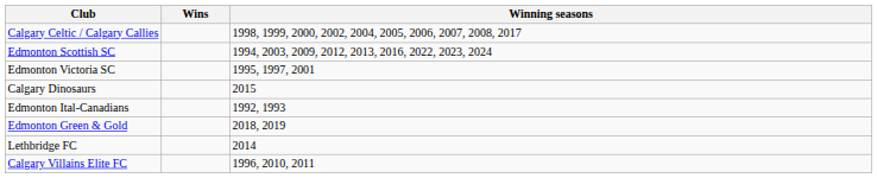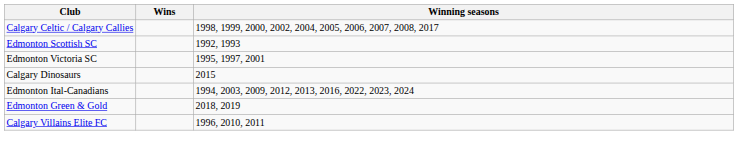Edmonton Scottish SC | Winning seasons: 1994, 2003, 2009, 2012, 2013, 2016, 2022, 2023, 2024 -> 1992, 1993
Edmonton Ital-Canadians | Winning seasons: 1992, 1993 -> 1994, 2003, 2009, 2012, 2013, 2016, 2022, 2023, 2024
- row: Lethbridge FC | 2014
